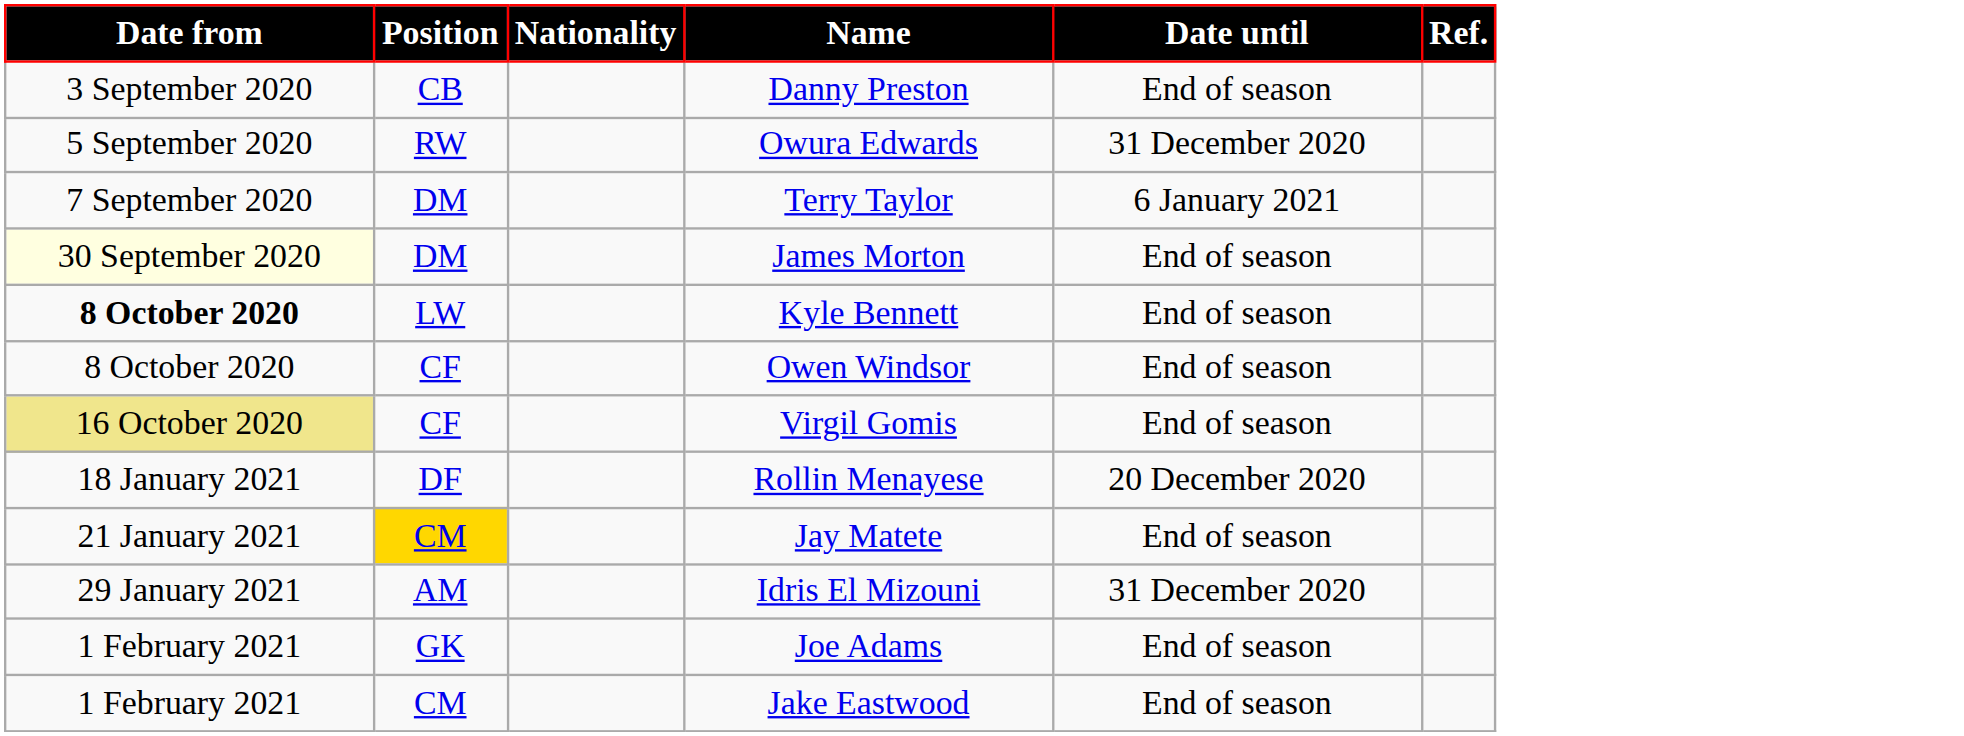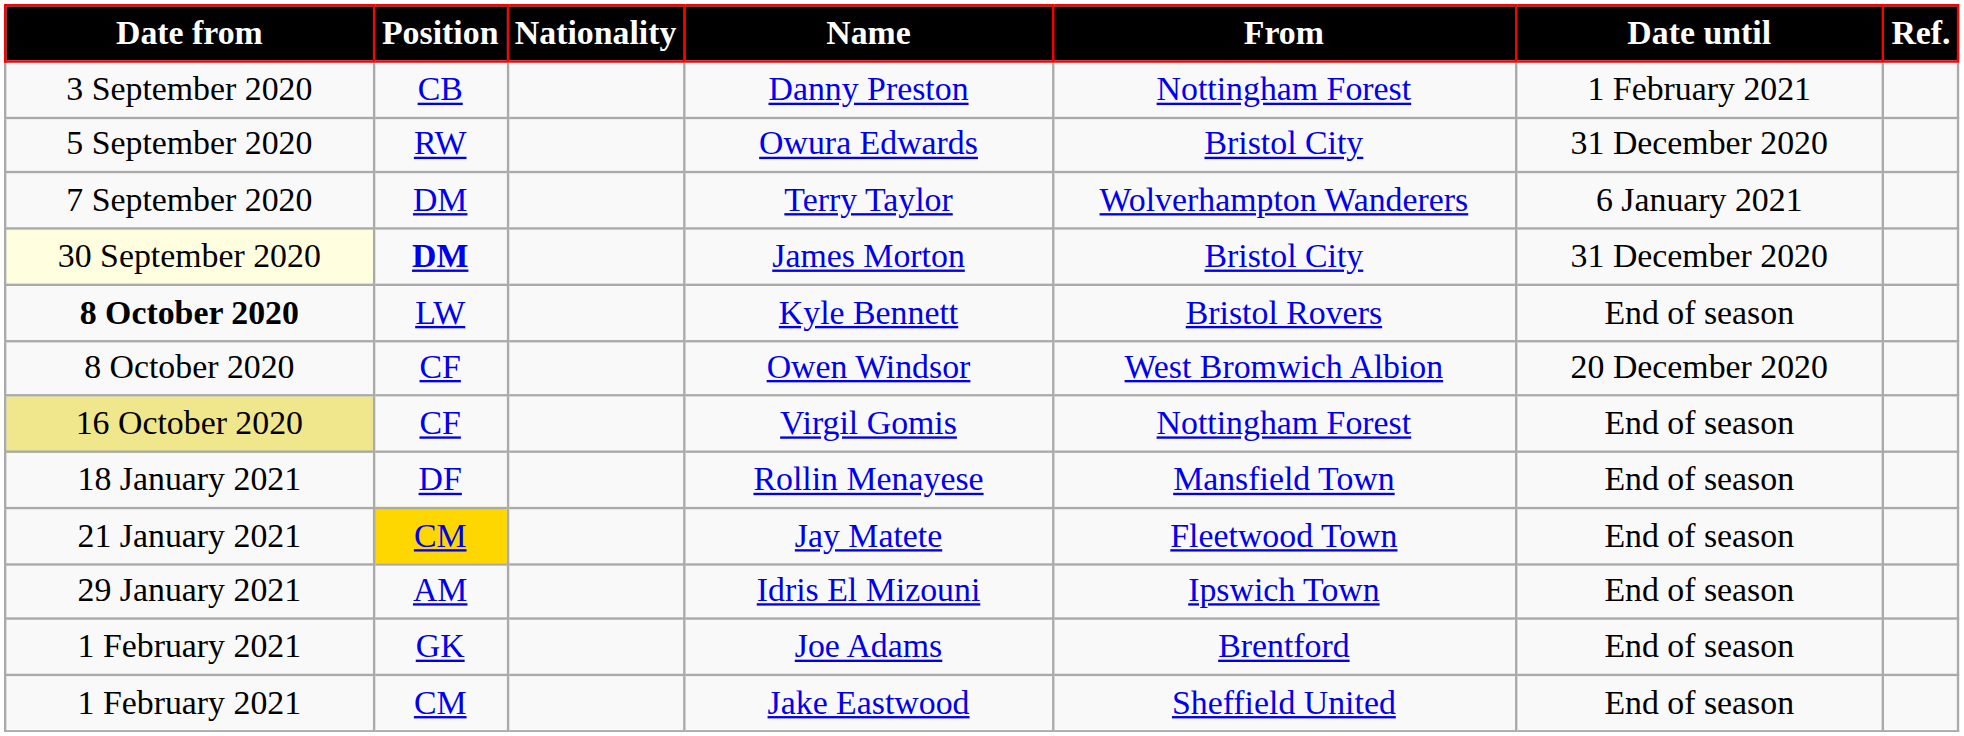+ column: From | Nottingham Forest | Bristol City | Wolverhampton Wanderers | Bristol City | Bristol Rovers | West Bromwich Albion | Nottingham Forest | Mansfield Town | Fleetwood Town | Ipswich Town | Brentford | Sheffield United
Danny Preston | Date until: End of season -> 1 February 2021
James Morton | Position: normal -> bold
James Morton | Date until: End of season -> 31 December 2020
Owen Windsor | Date until: End of season -> 20 December 2020
Rollin Menayese | Date until: 20 December 2020 -> End of season
Idris El Mizouni | Date until: 31 December 2020 -> End of season
